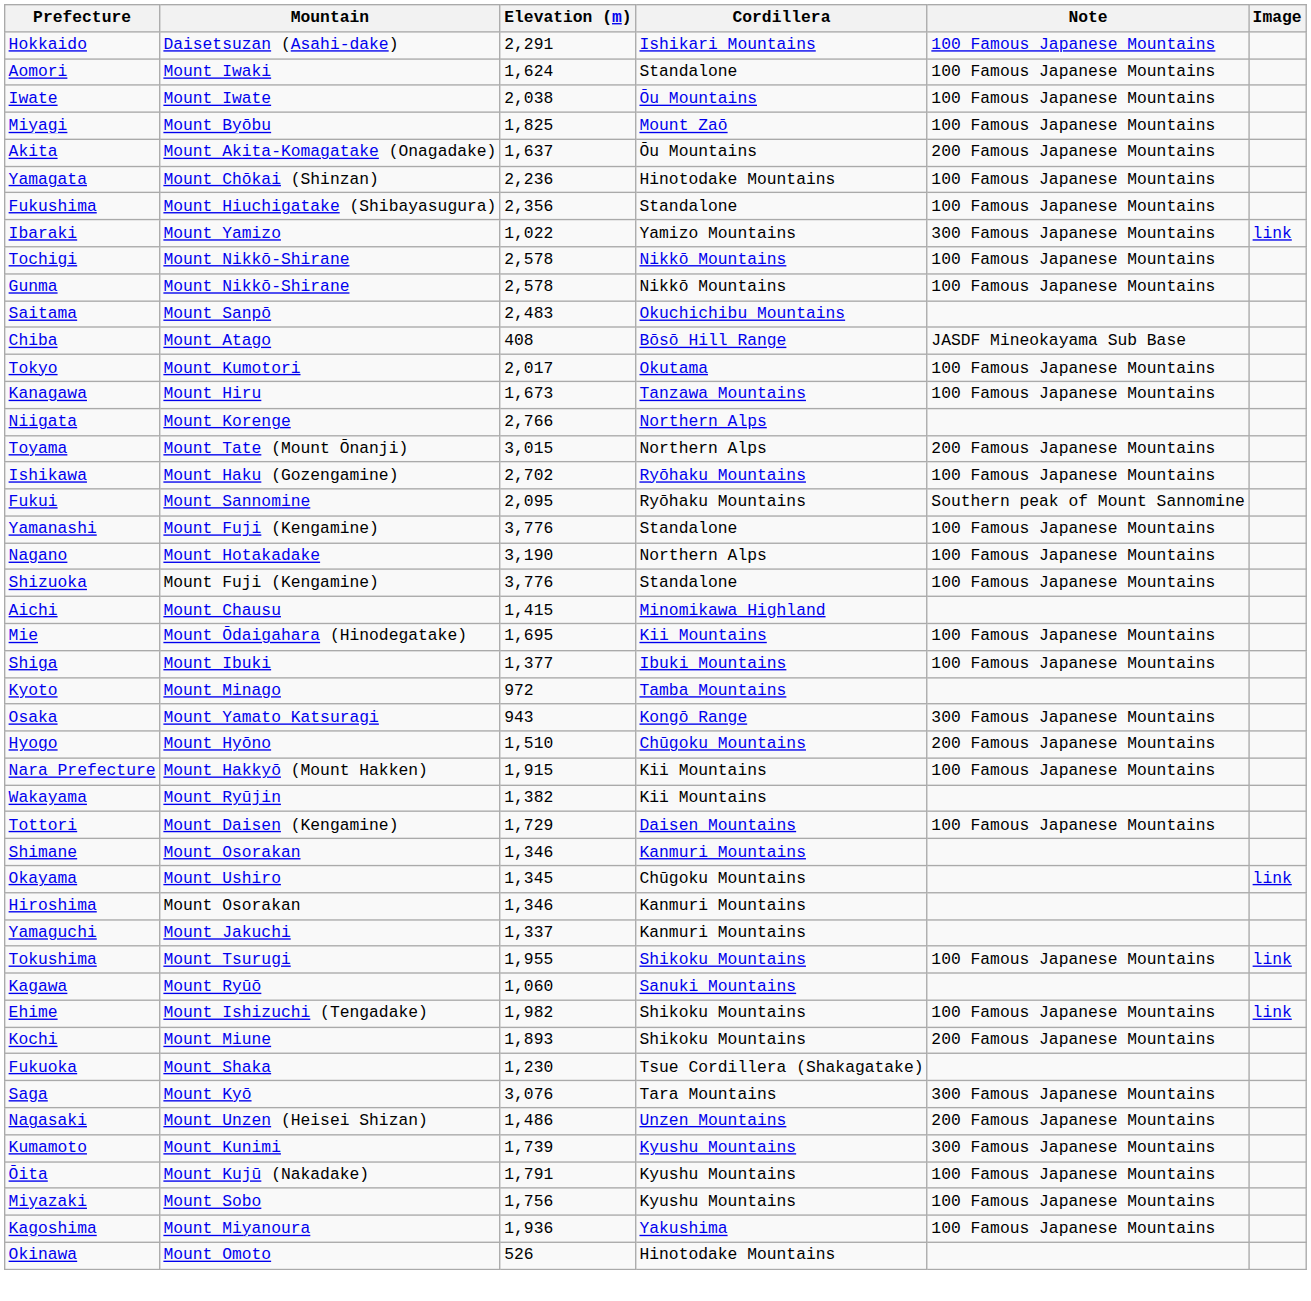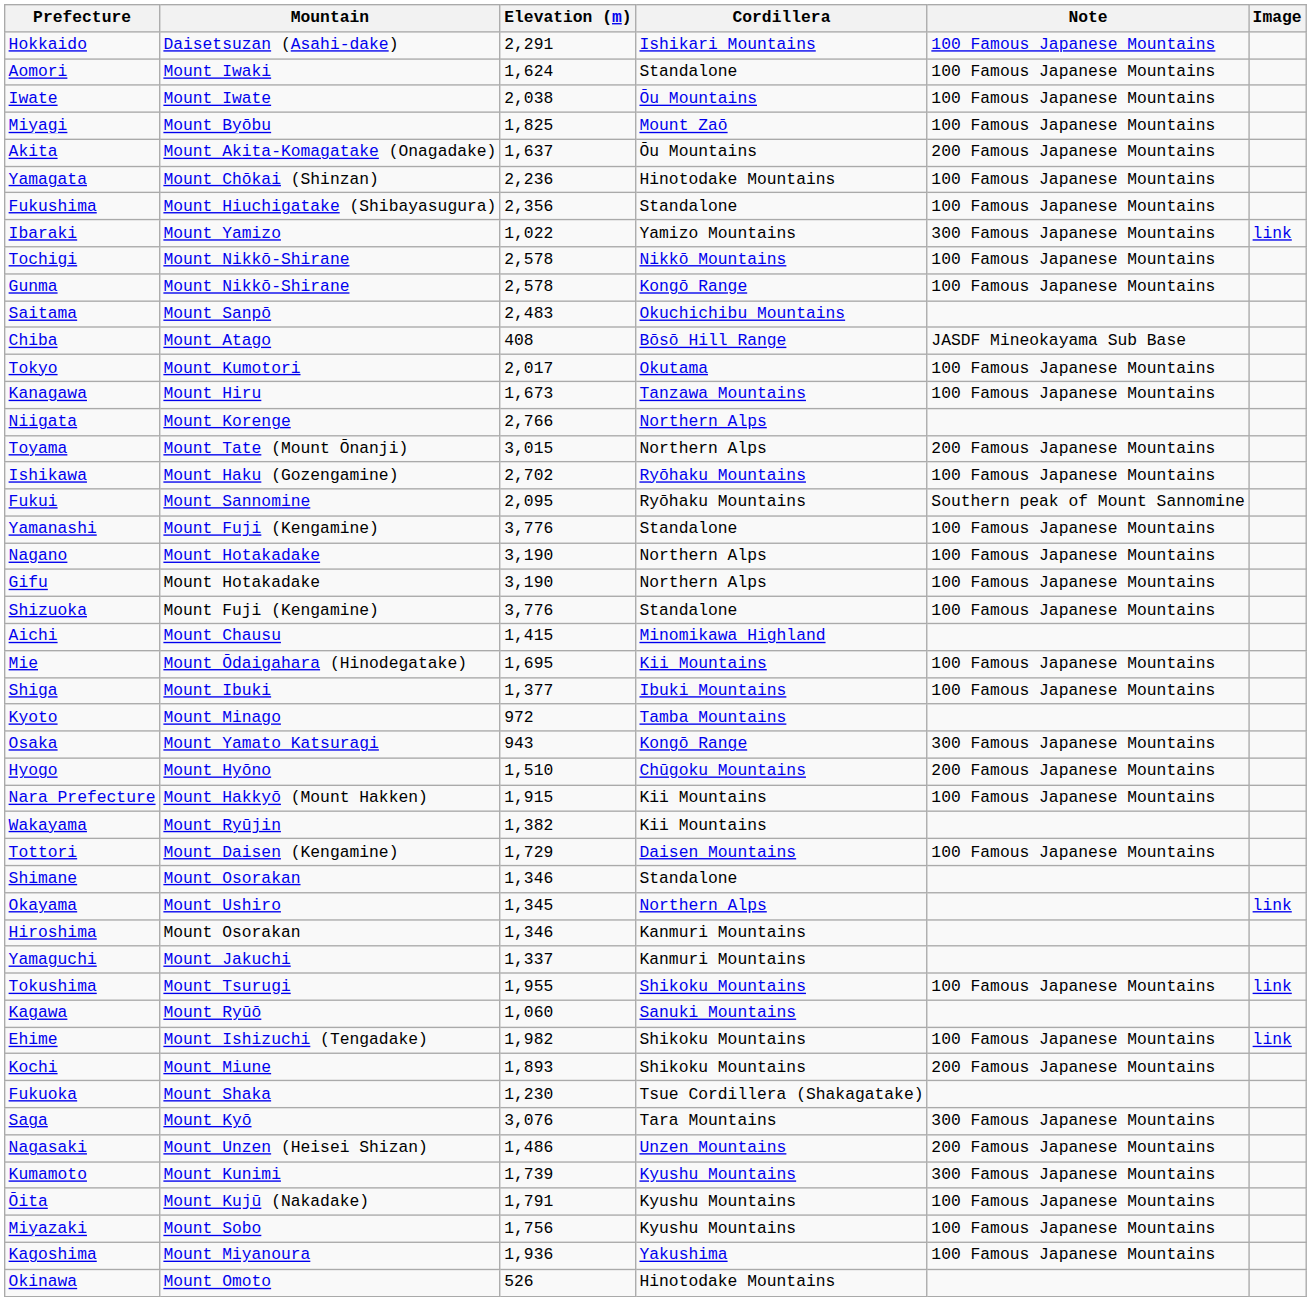Gunma | Cordillera: Nikkō Mountains -> Kongō Range
+ row: Gifu | Mount Hotakadake | 3,190 | Northern Alps | 100 Famous Japanese Mountains
Shimane | Cordillera: Kanmuri Mountains -> Standalone
Okayama | Cordillera: Chūgoku Mountains -> Northern Alps
